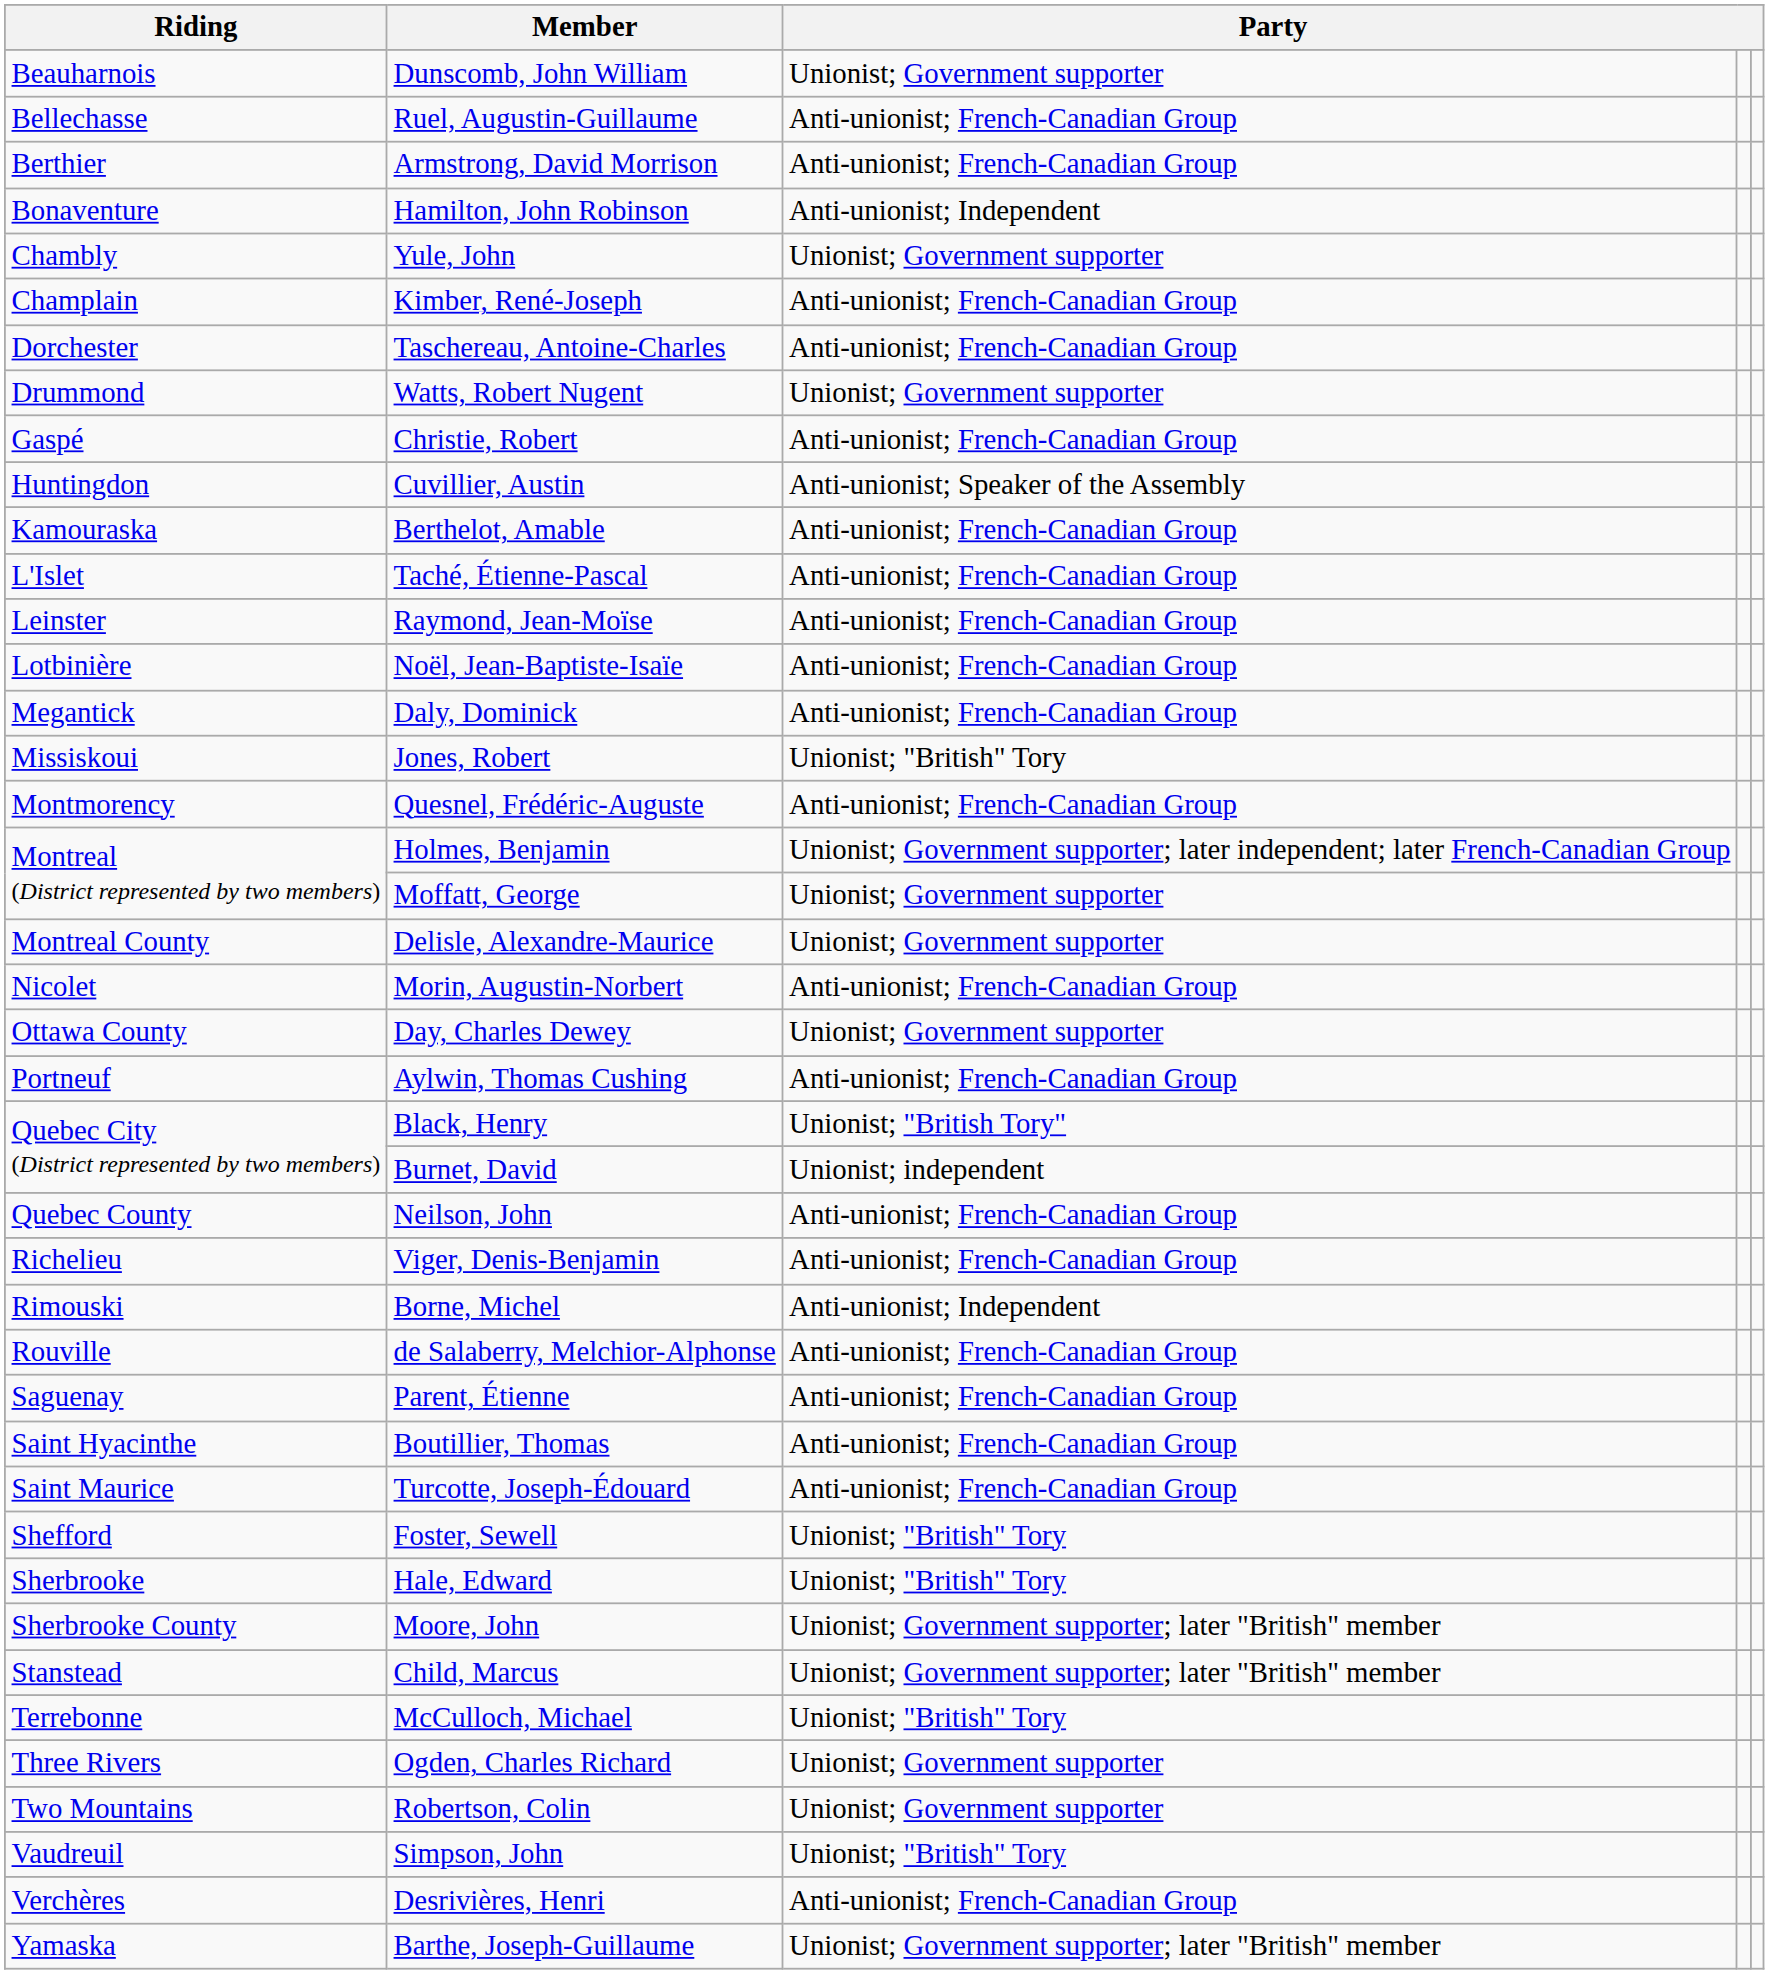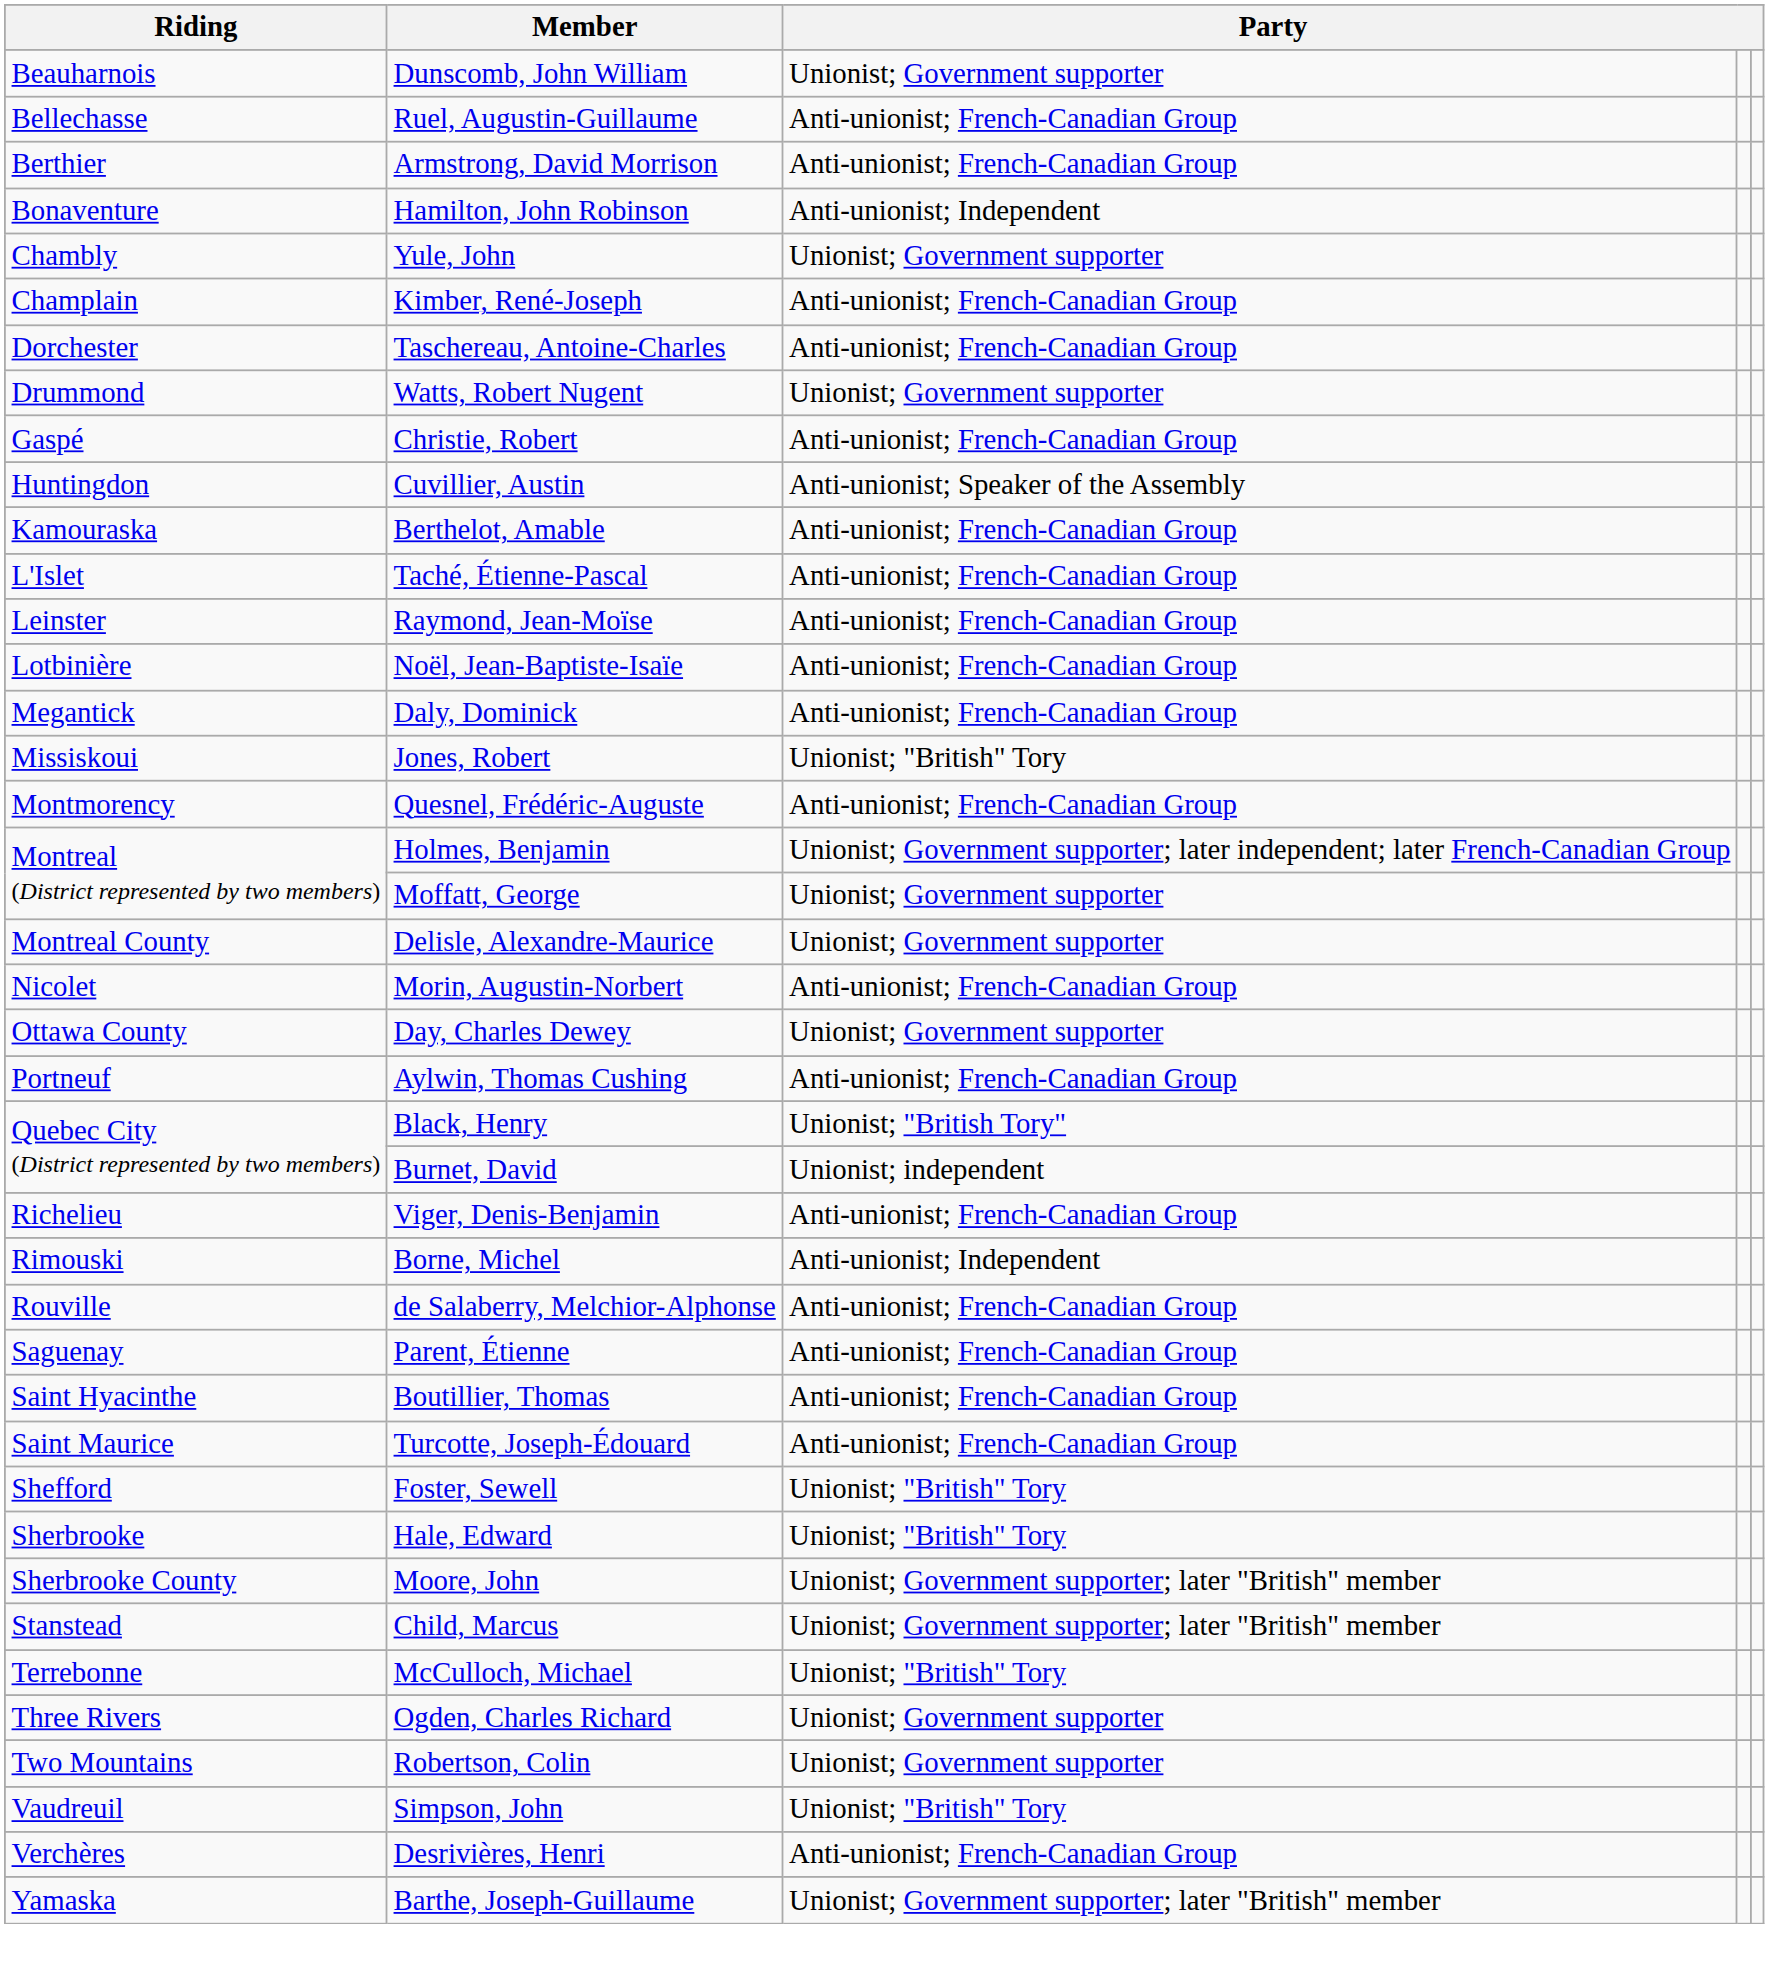- row: Quebec County | Neilson, John | Anti-unionist; French-Canadian Group
